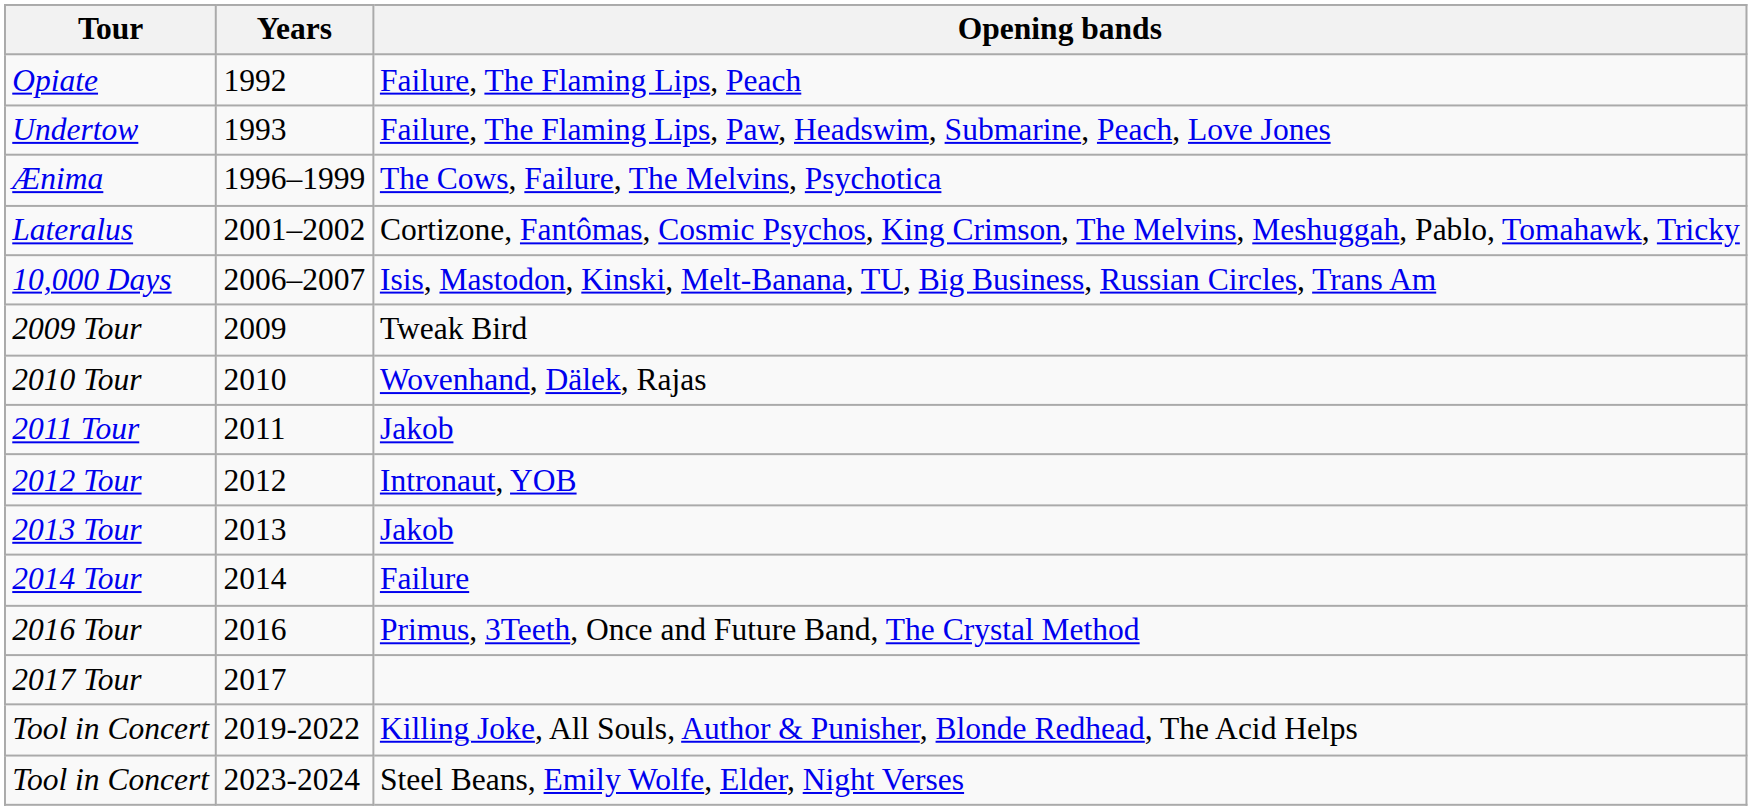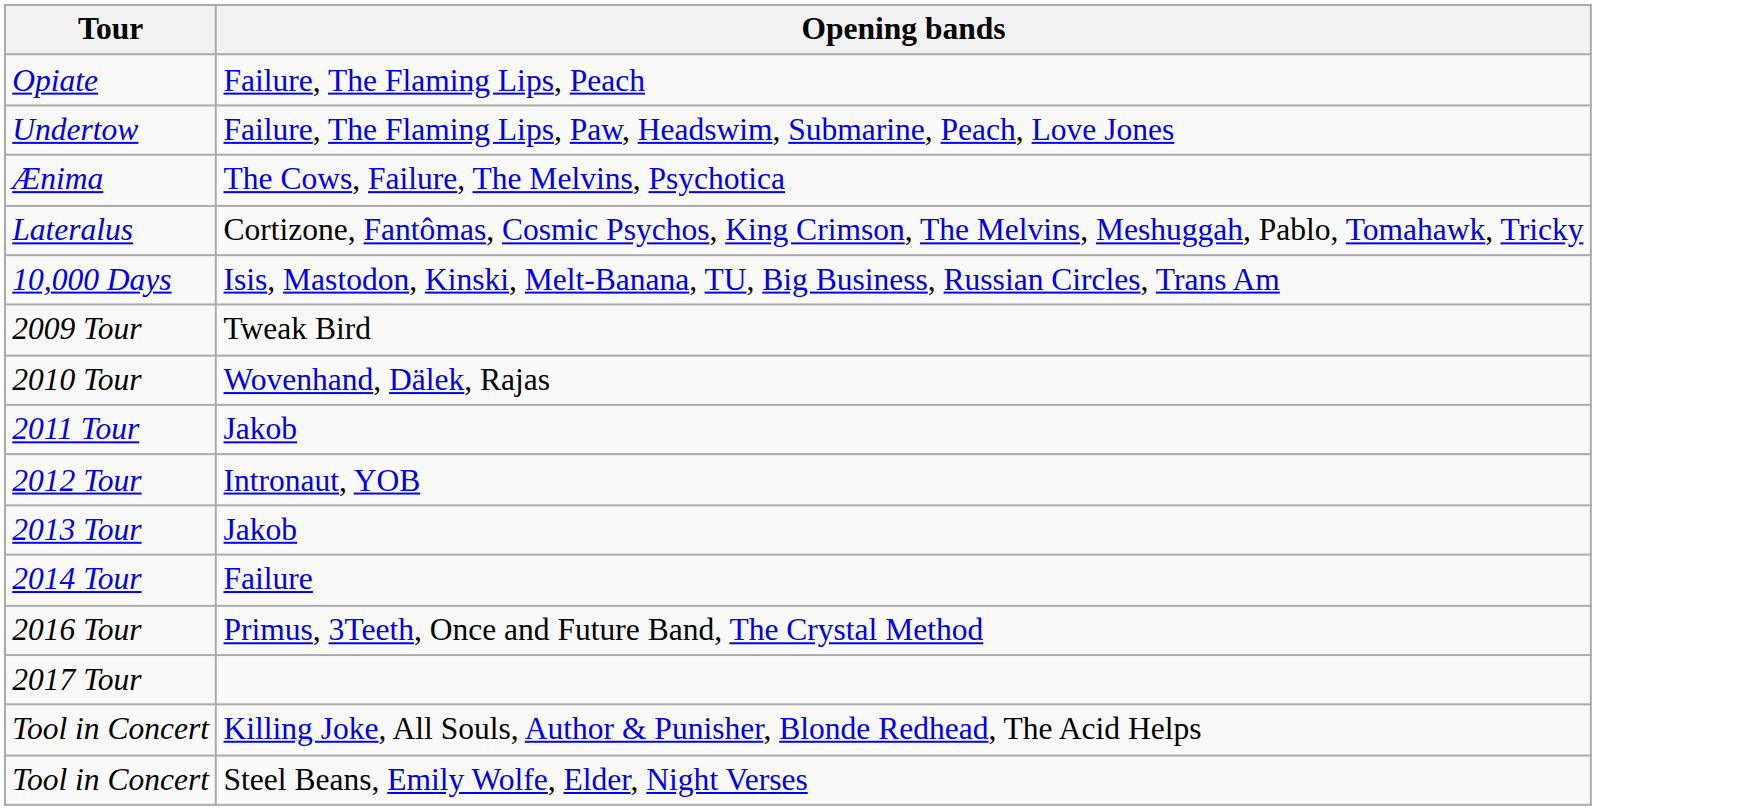- column: Years | 1992 | 1993 | 1996–1999 | 2001–2002 | 2006–2007 | 2009 | 2010 | 2011 | 2012 | 2013 | 2014 | 2016 | 2017 | 2019-2022 | 2023-2024
